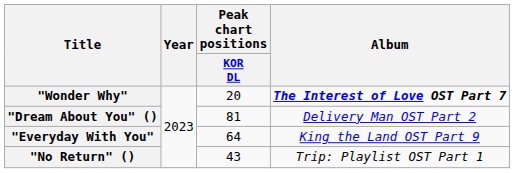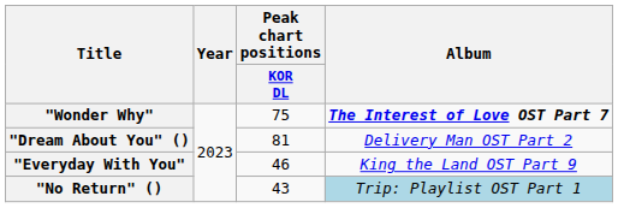"Wonder Why" | Peak chart positions / KOR DL: 20 -> 75
"Everyday With You" | Peak chart positions / KOR DL: 64 -> 46
"No Return" () | Album: no background -> lightblue background
